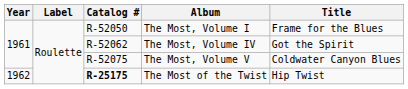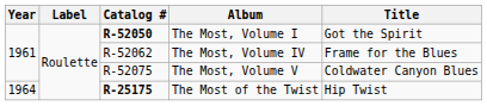The Most, Volume I | Catalog #: normal -> bold
The Most, Volume I | Title: Frame for the Blues -> Got the Spirit
The Most, Volume IV | Title: Got the Spirit -> Frame for the Blues
The Most of the Twist | Year: 1962 -> 1964
